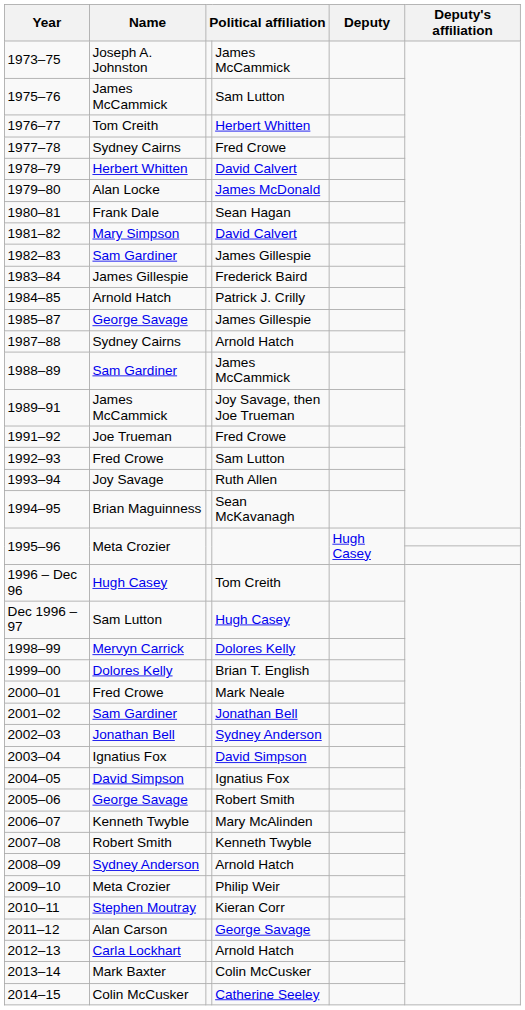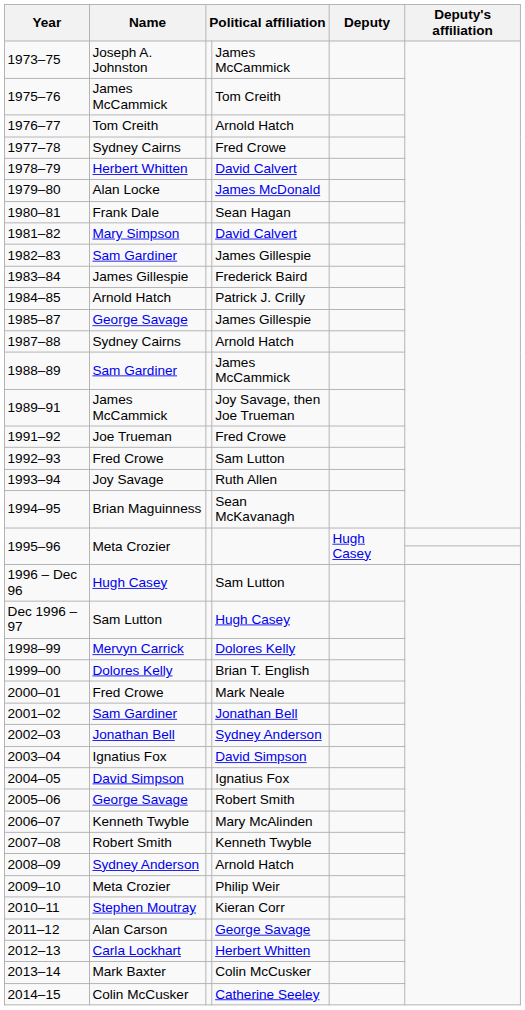1975–76 | column 4: Sam Lutton -> Tom Creith
1976–77 | column 4: Herbert Whitten -> Arnold Hatch
1996 – Dec 96 | column 4: Tom Creith -> Sam Lutton
2012–13 | column 4: Arnold Hatch -> Herbert Whitten
